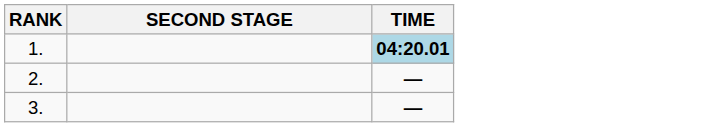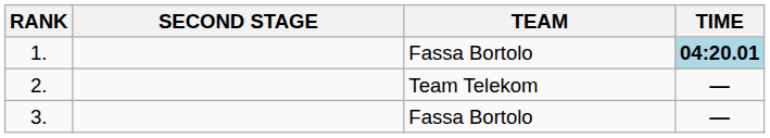+ column: TEAM | Fassa Bortolo | Team Telekom | Fassa Bortolo
